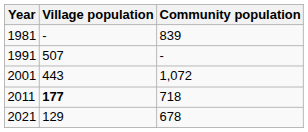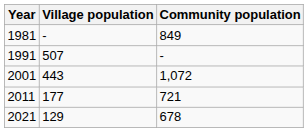1981 | Community population: 839 -> 849
2011 | Village population: bold -> normal
2011 | Community population: 718 -> 721
